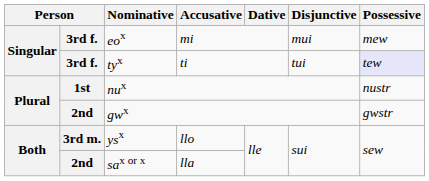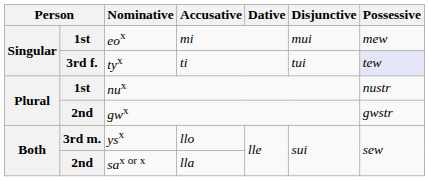eox | column 2: 3rd f. -> 1st
